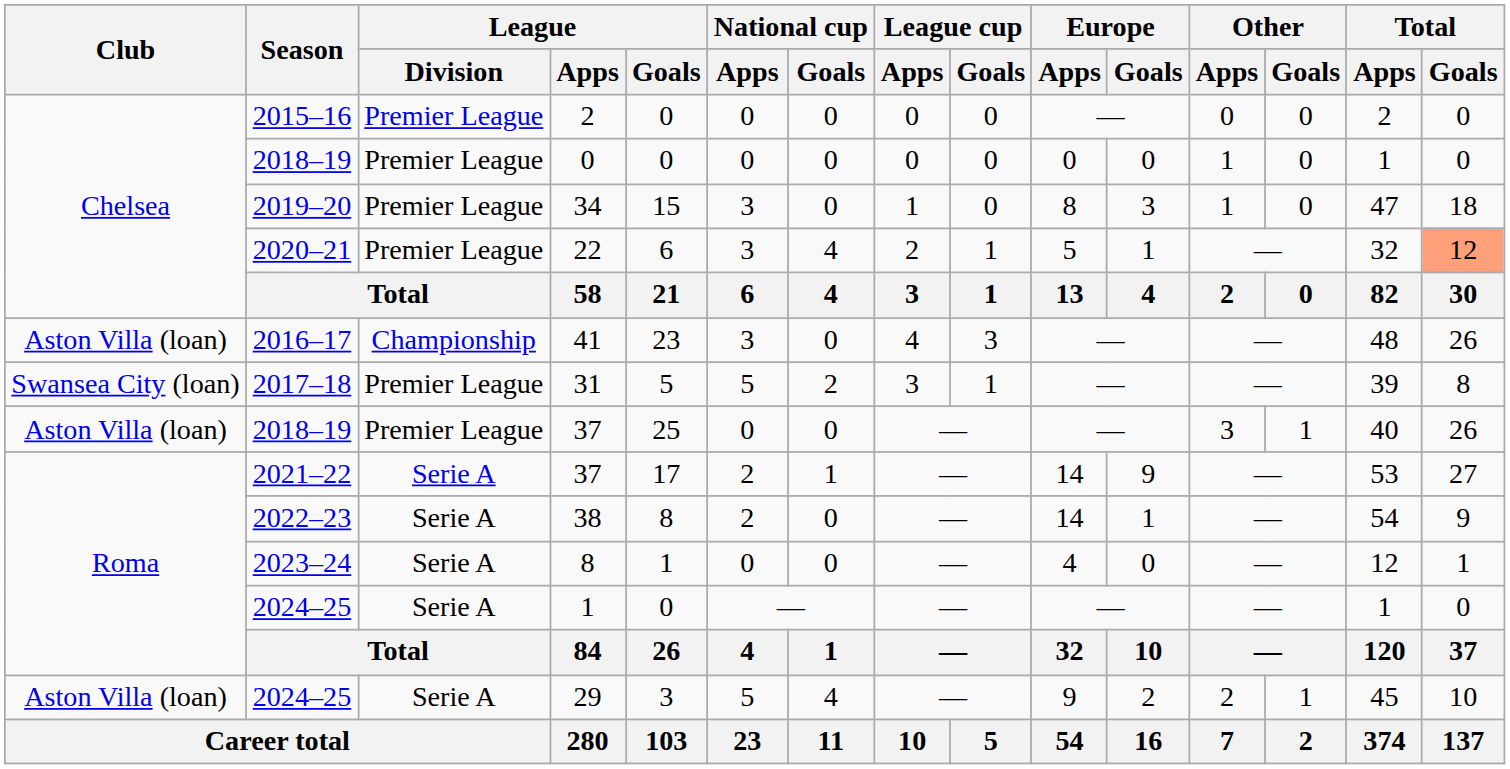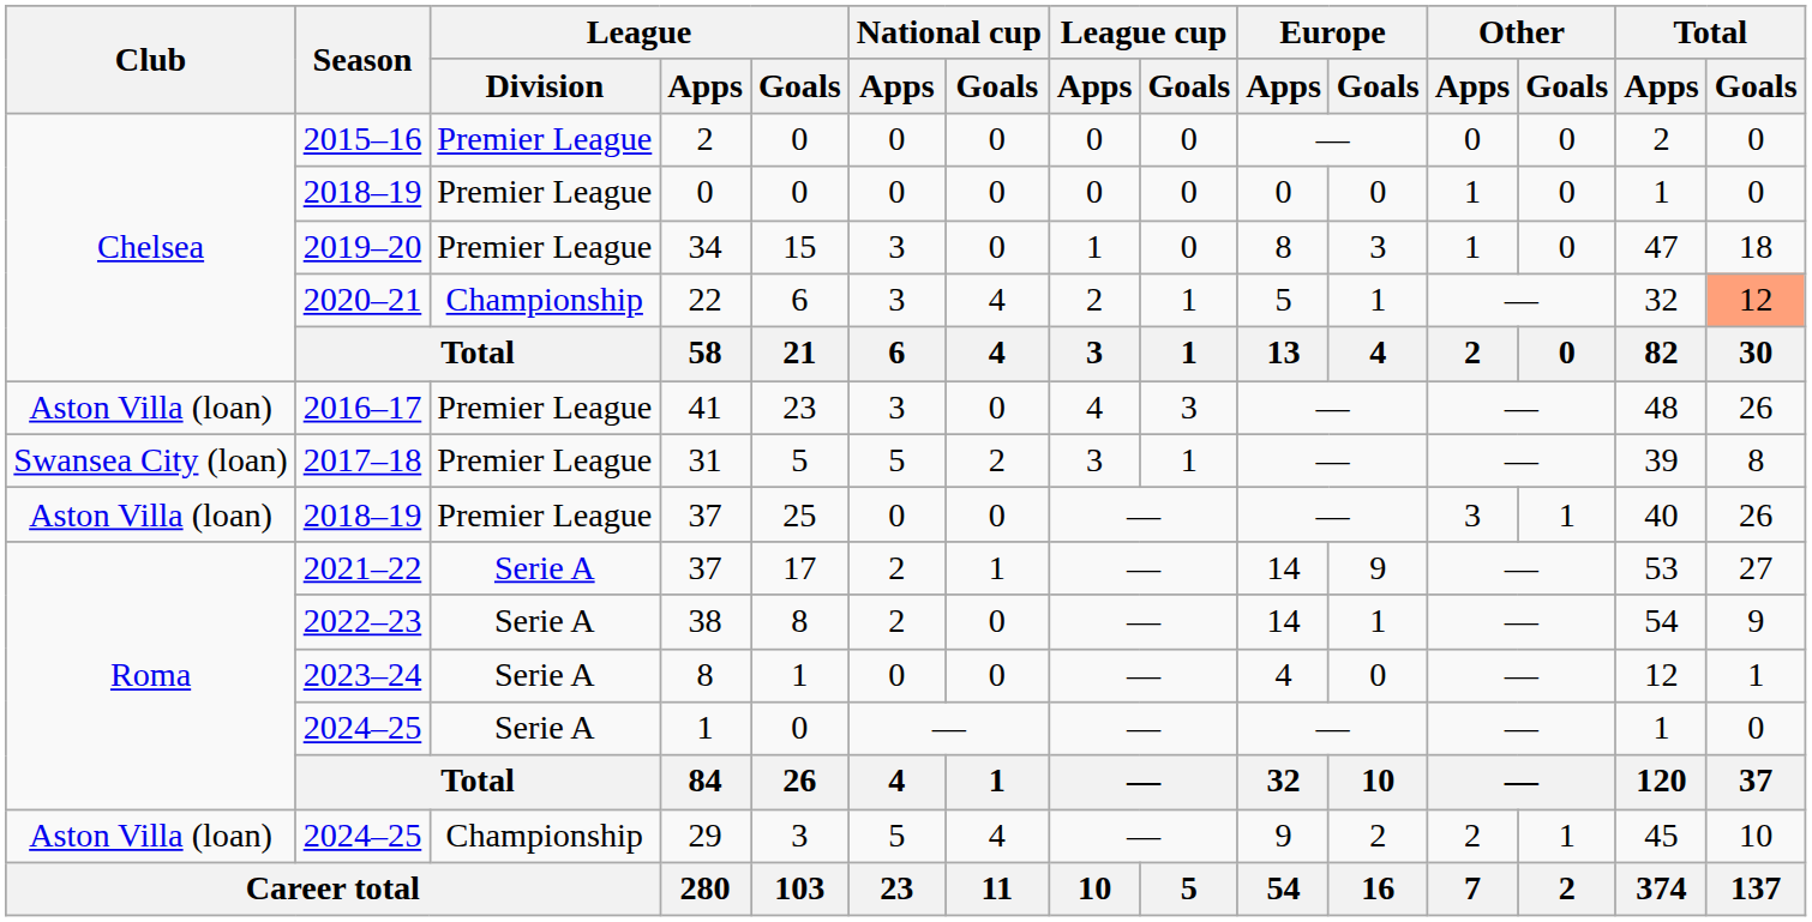22 | League / Division: Premier League -> Championship
41 | League / Division: Championship -> Premier League
29 | League / Division: Serie A -> Championship
